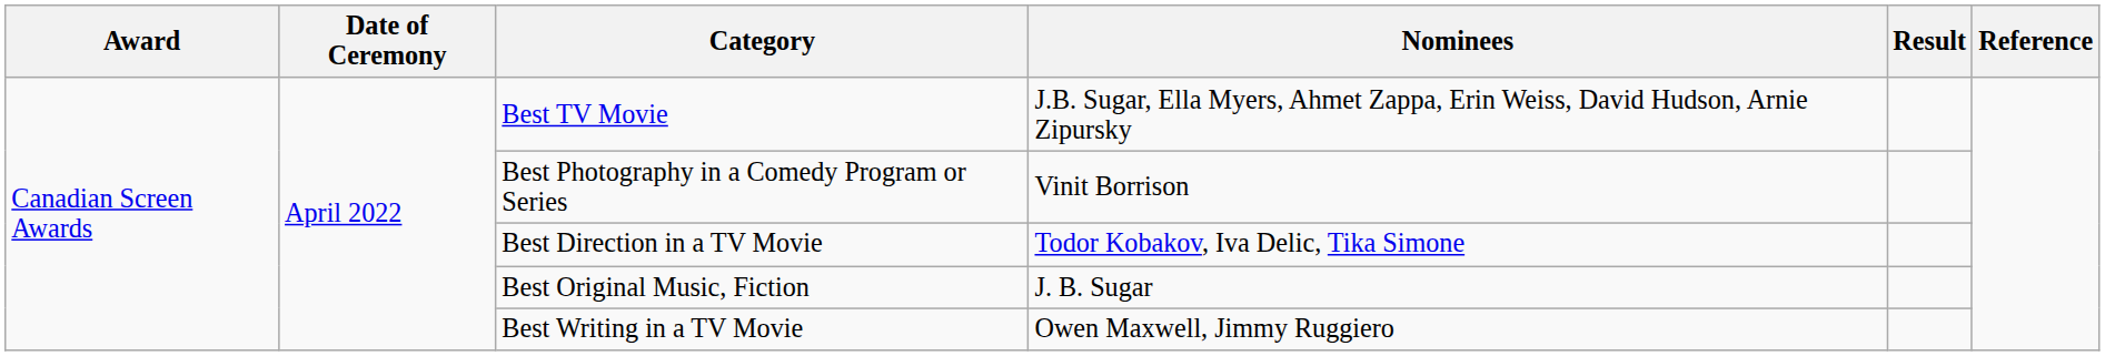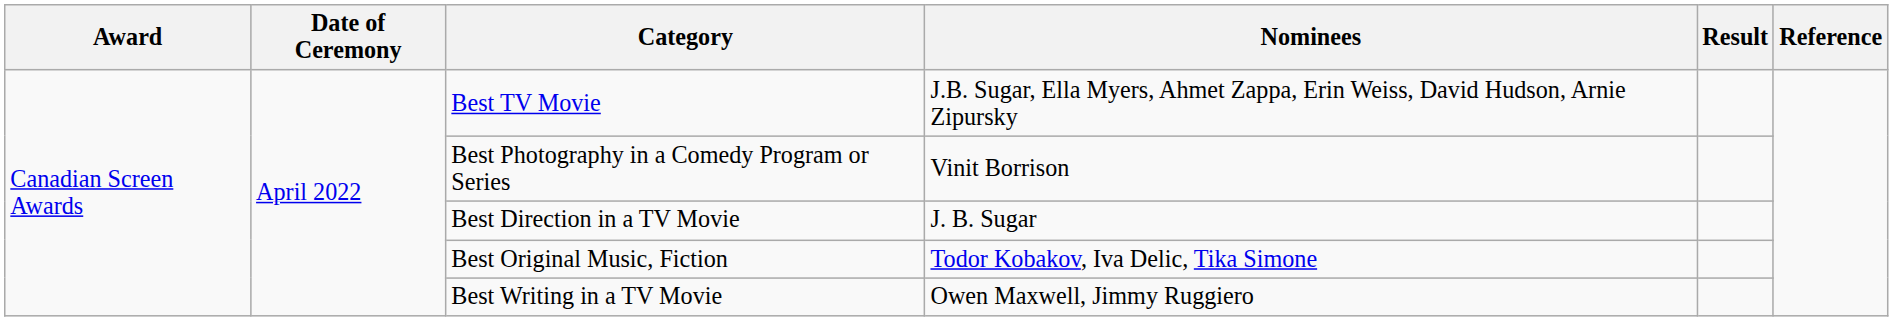Best Direction in a TV Movie | Nominees: Todor Kobakov, Iva Delic, Tika Simone -> J. B. Sugar
Best Original Music, Fiction | Nominees: J. B. Sugar -> Todor Kobakov, Iva Delic, Tika Simone
